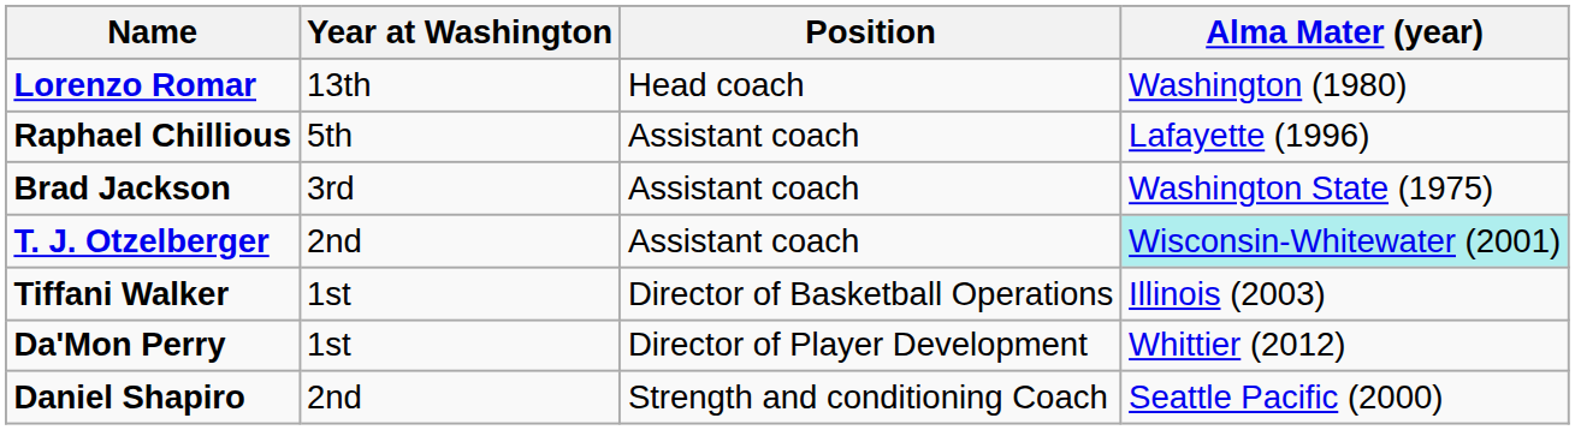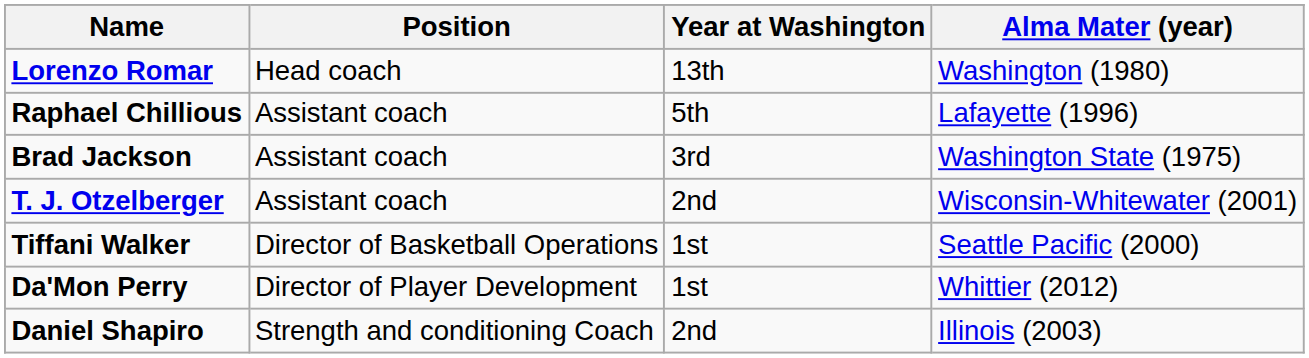columns swapped: Position <-> Year at Washington
T. J. Otzelberger | Alma Mater (year): paleturquoise background -> no background
Tiffani Walker | Alma Mater (year): Illinois (2003) -> Seattle Pacific (2000)
Daniel Shapiro | Alma Mater (year): Seattle Pacific (2000) -> Illinois (2003)
